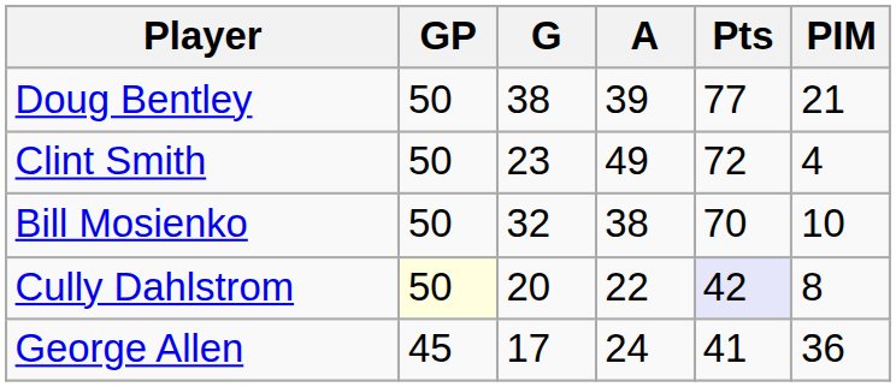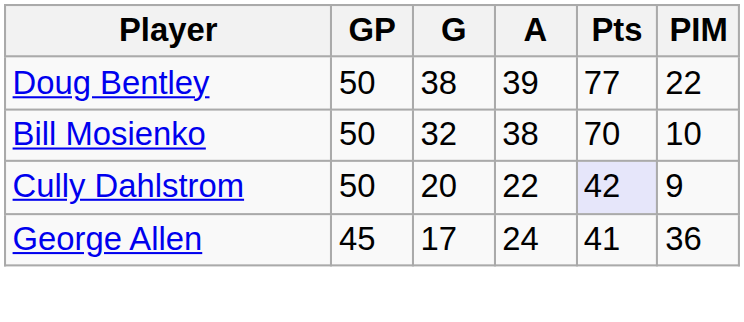Doug Bentley | PIM: 21 -> 22
- row: Clint Smith | 50 | 23 | 49 | 72 | 4
Cully Dahlstrom | GP: lightyellow background -> no background
Cully Dahlstrom | PIM: 8 -> 9
